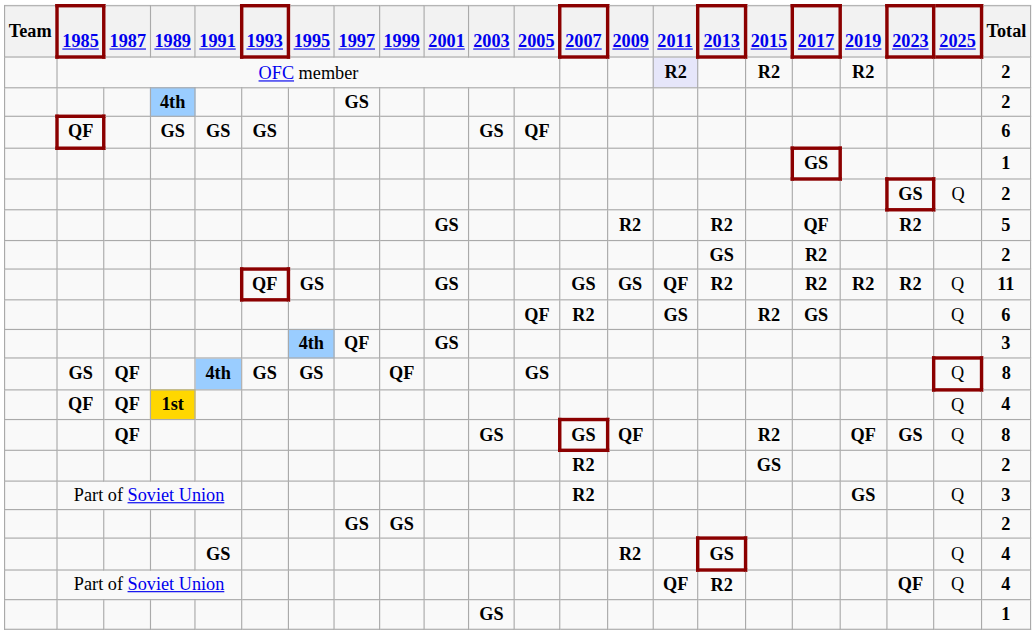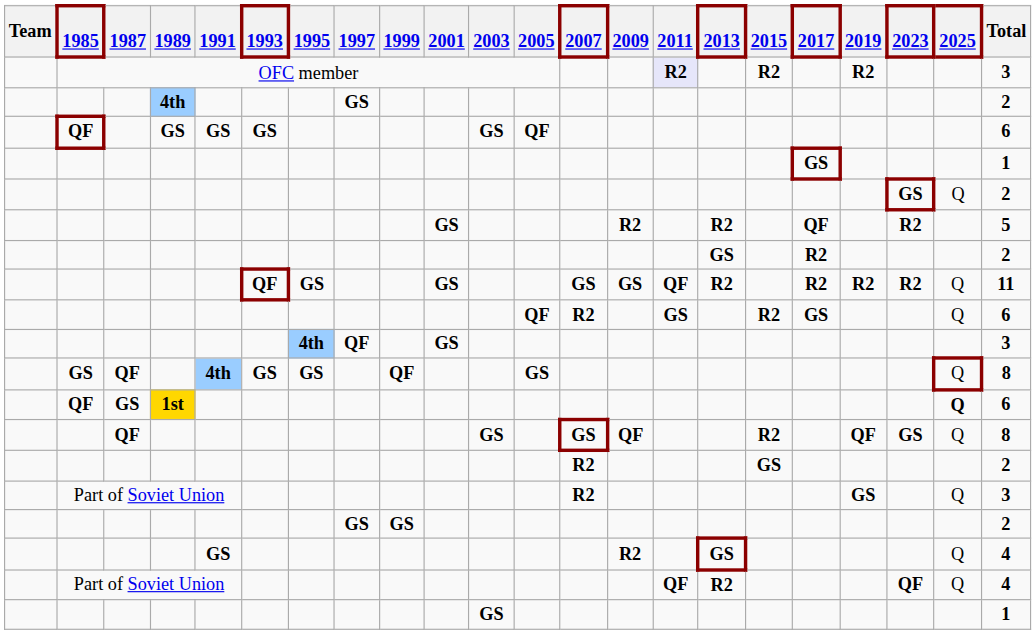OFC member | Total: 2 -> 3
1st | 1987: QF -> GS
1st | 2025: normal -> bold
1st | Total: 4 -> 6
